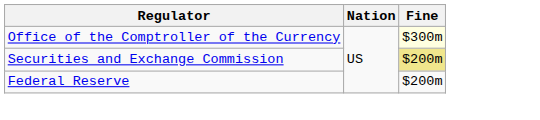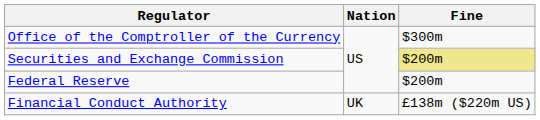Office of the Comptroller of the Currency | Fine: lightyellow background -> no background
+ row: Financial Conduct Authority | UK | £138m ($220m US)
